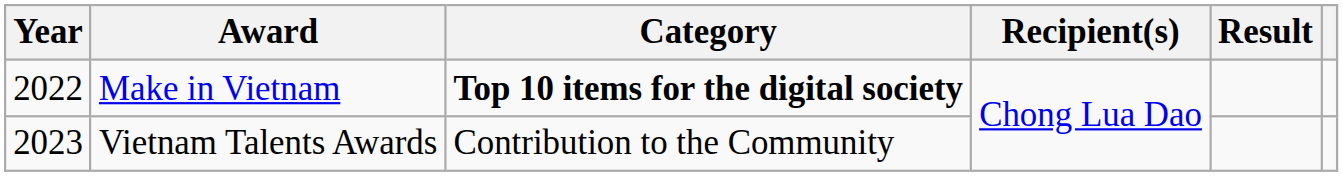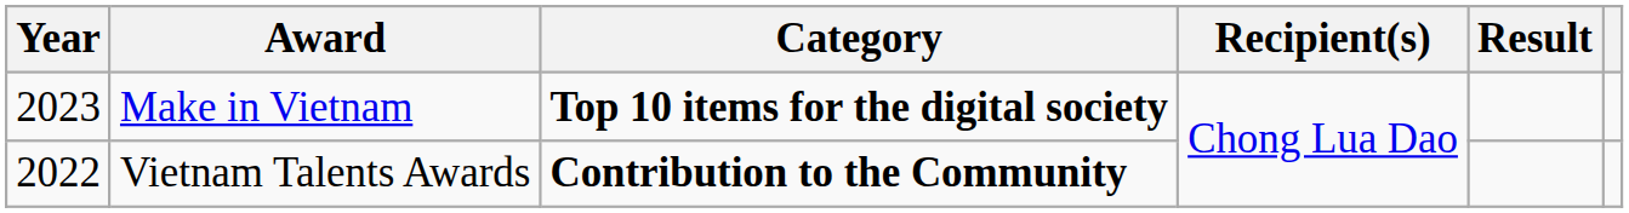Make in Vietnam | Year: 2022 -> 2023
Vietnam Talents Awards | Year: 2023 -> 2022
Vietnam Talents Awards | Category: normal -> bold
